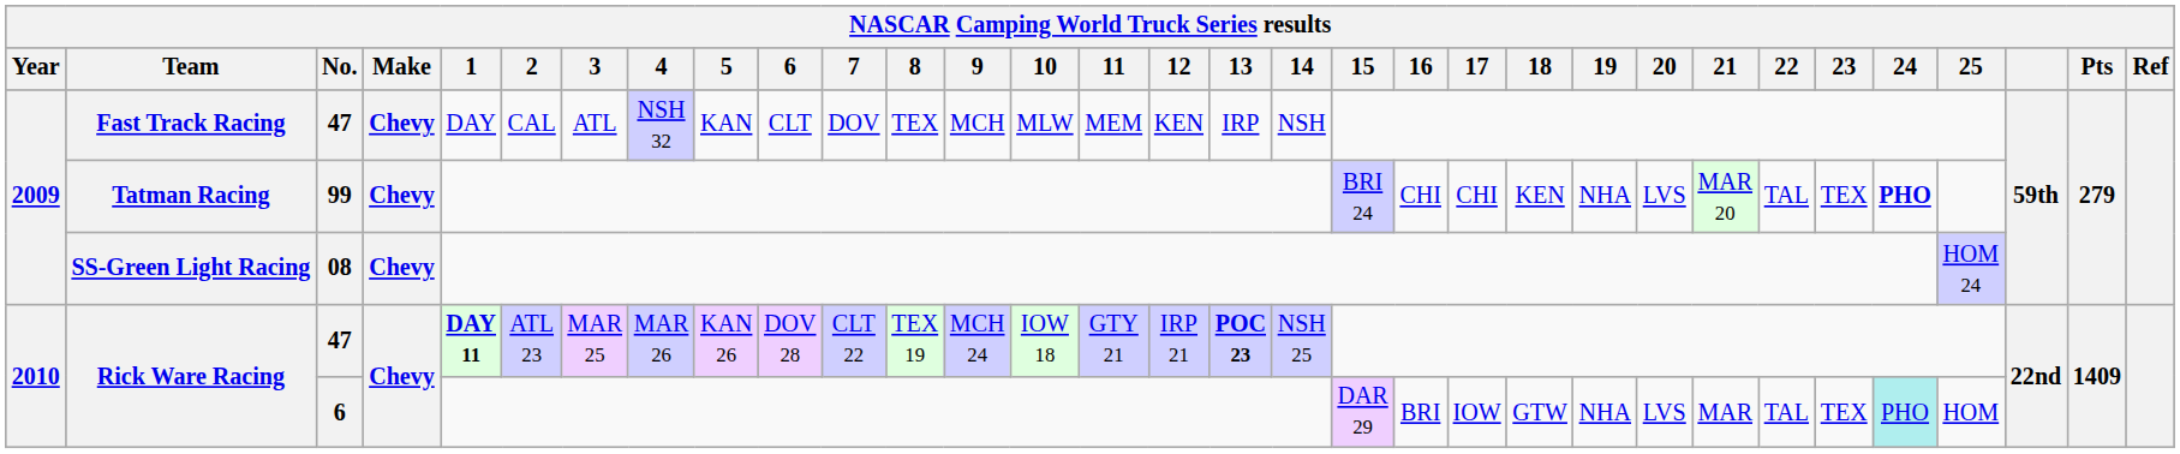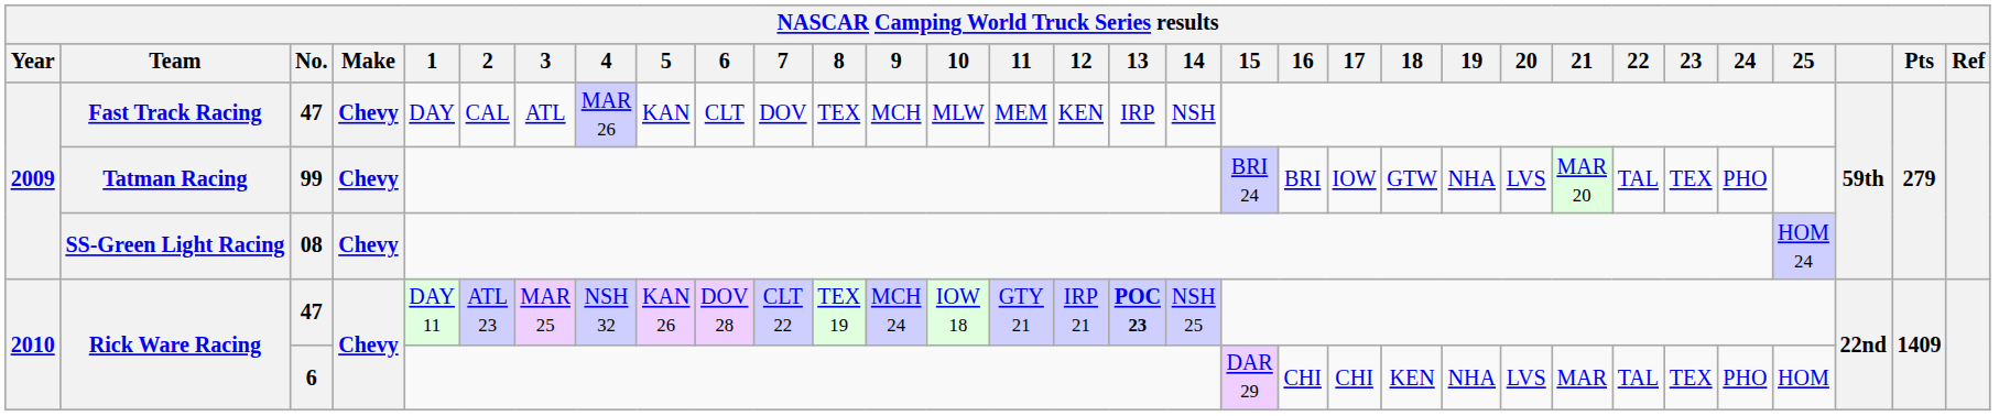Fast Track Racing | 4: NSH 32 -> MAR 26
Tatman Racing | 16: CHI -> BRI
Tatman Racing | 17: CHI -> IOW
Tatman Racing | 18: KEN -> GTW
Tatman Racing | 24: bold -> normal
Rick Ware Racing / 47 | 1: bold -> normal
Rick Ware Racing / 47 | 4: MAR 26 -> NSH 32
Rick Ware Racing / 6 | 16: BRI -> CHI
Rick Ware Racing / 6 | 17: IOW -> CHI
Rick Ware Racing / 6 | 18: GTW -> KEN
Rick Ware Racing / 6 | 24: paleturquoise background -> no background
